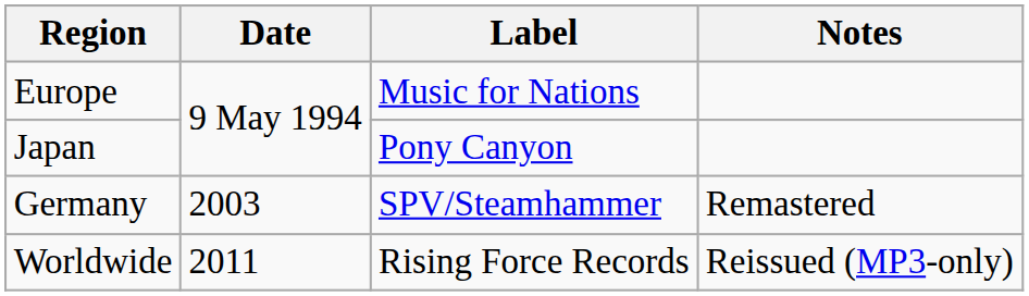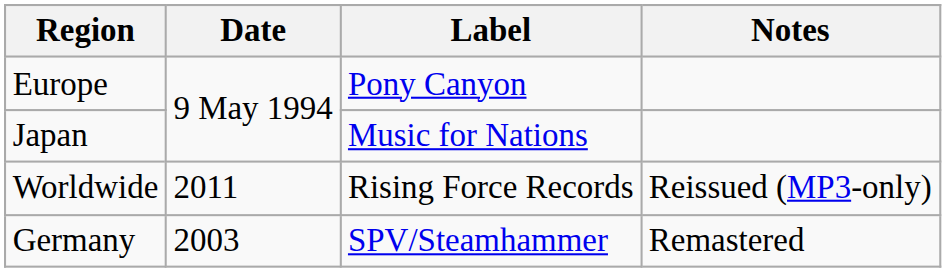Europe | Label: Music for Nations -> Pony Canyon
Japan | Label: Pony Canyon -> Music for Nations
rows swapped: Germany <-> Worldwide
